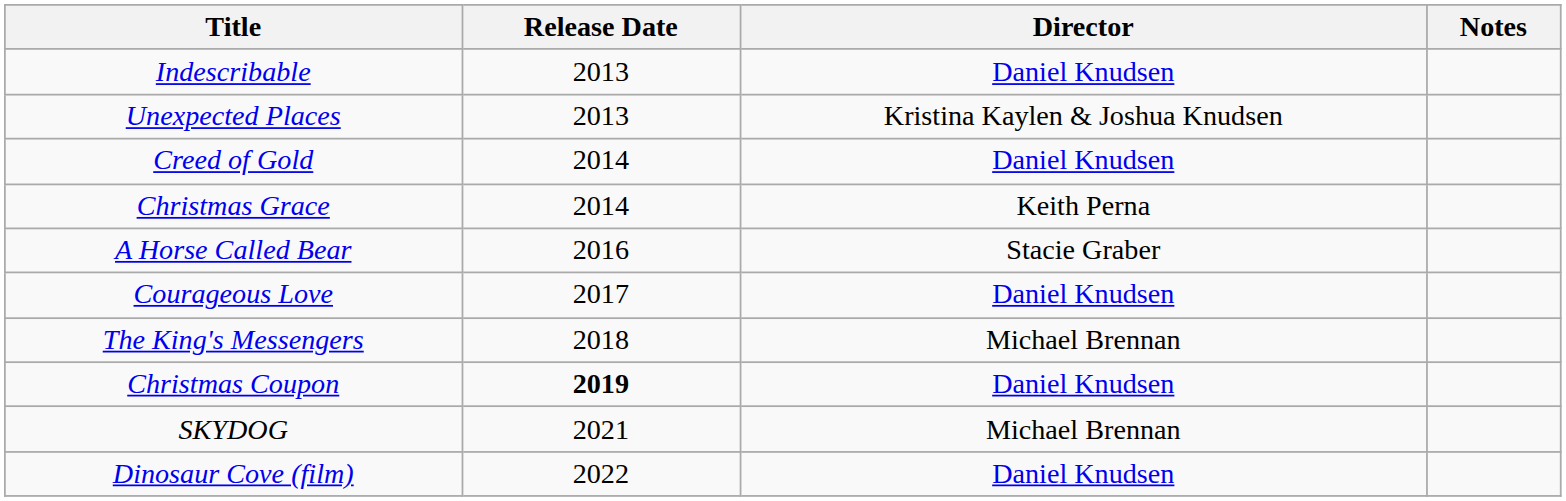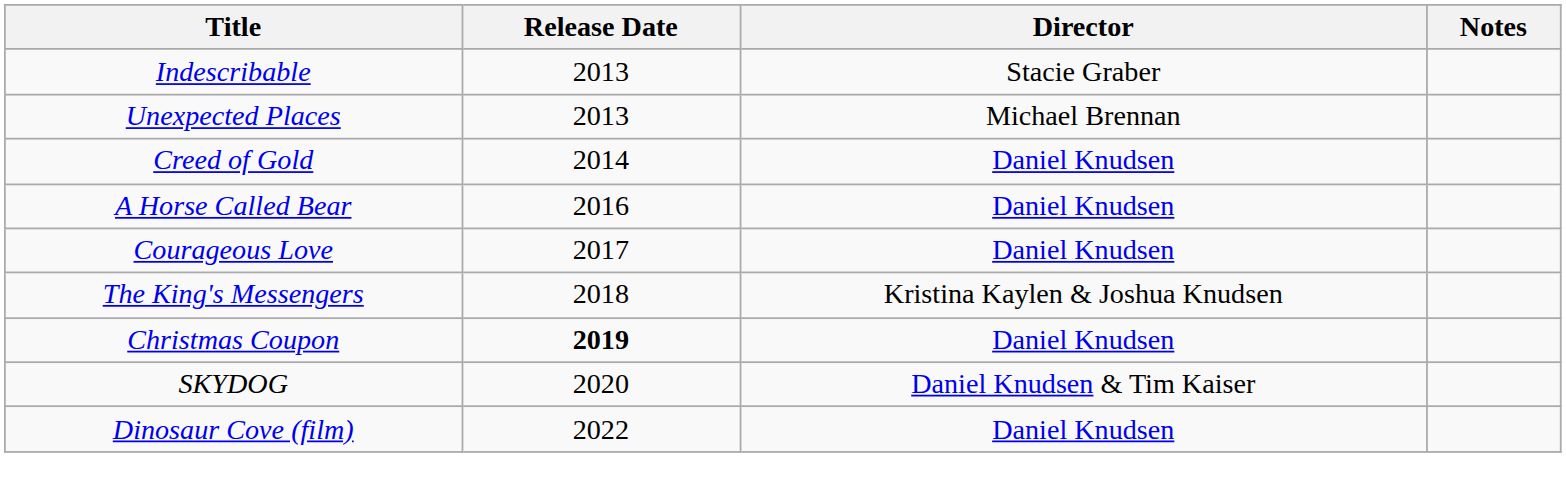Indescribable | Director: Daniel Knudsen -> Stacie Graber
Unexpected Places | Director: Kristina Kaylen & Joshua Knudsen -> Michael Brennan
- row: Christmas Grace | 2014 | Keith Perna
A Horse Called Bear | Director: Stacie Graber -> Daniel Knudsen
The King's Messengers | Director: Michael Brennan -> Kristina Kaylen & Joshua Knudsen
SKYDOG | Release Date: 2021 -> 2020
SKYDOG | Director: Michael Brennan -> Daniel Knudsen & Tim Kaiser
